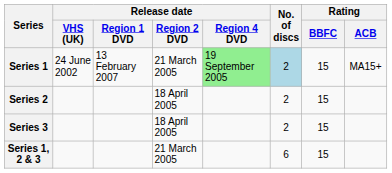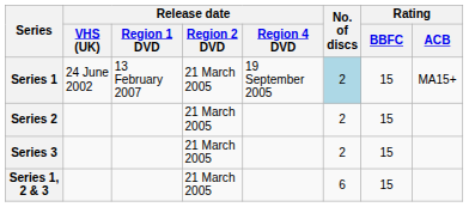Series 1 | Release date / Region 4 DVD: lightgreen background -> no background
Series 2 | Release date / Region 2 DVD: 18 April 2005 -> 21 March 2005
Series 3 | Release date / Region 2 DVD: 18 April 2005 -> 21 March 2005
